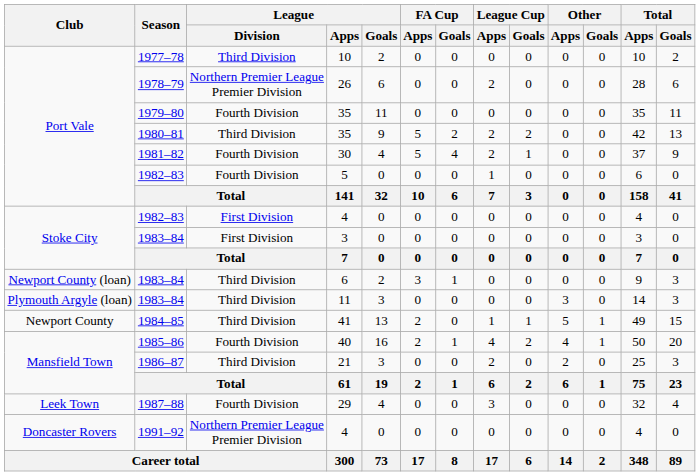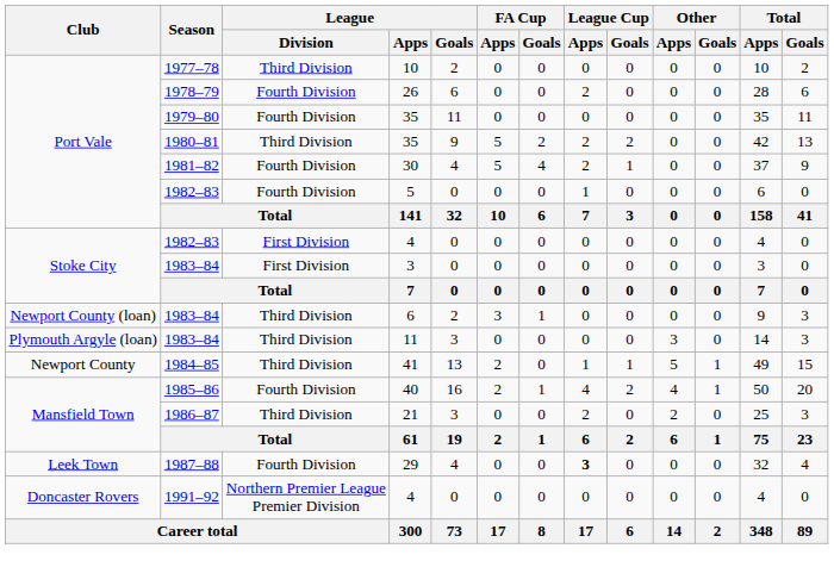26 | League / Division: Northern Premier League Premier Division -> Fourth Division
29 | League Cup / Apps: normal -> bold
